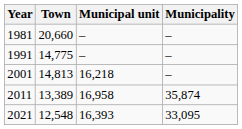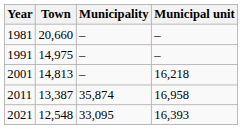columns swapped: Municipal unit <-> Municipality
1991 | Town: 14,775 -> 14,975
2011 | Town: 13,389 -> 13,387
